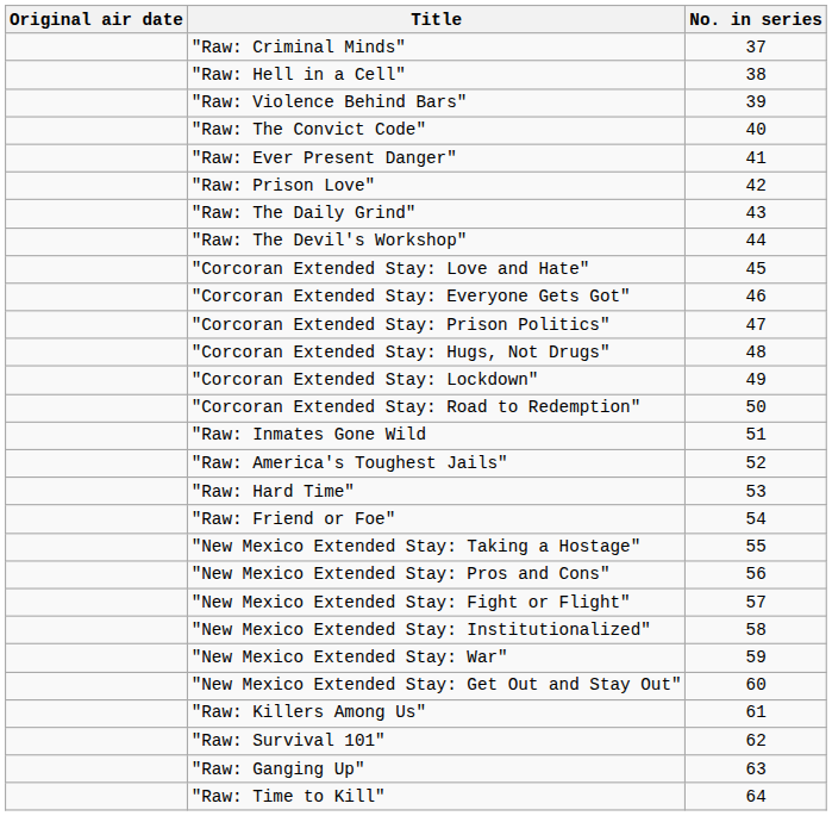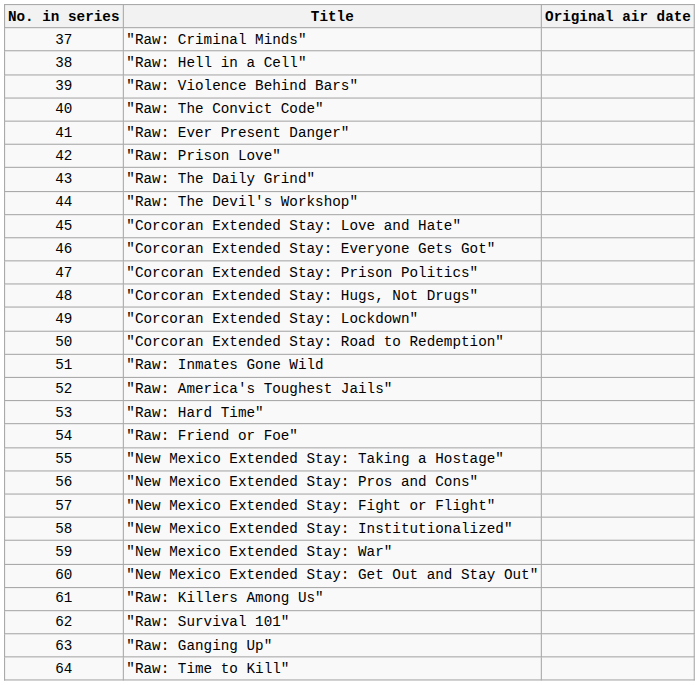columns swapped: No. in series <-> Original air date
